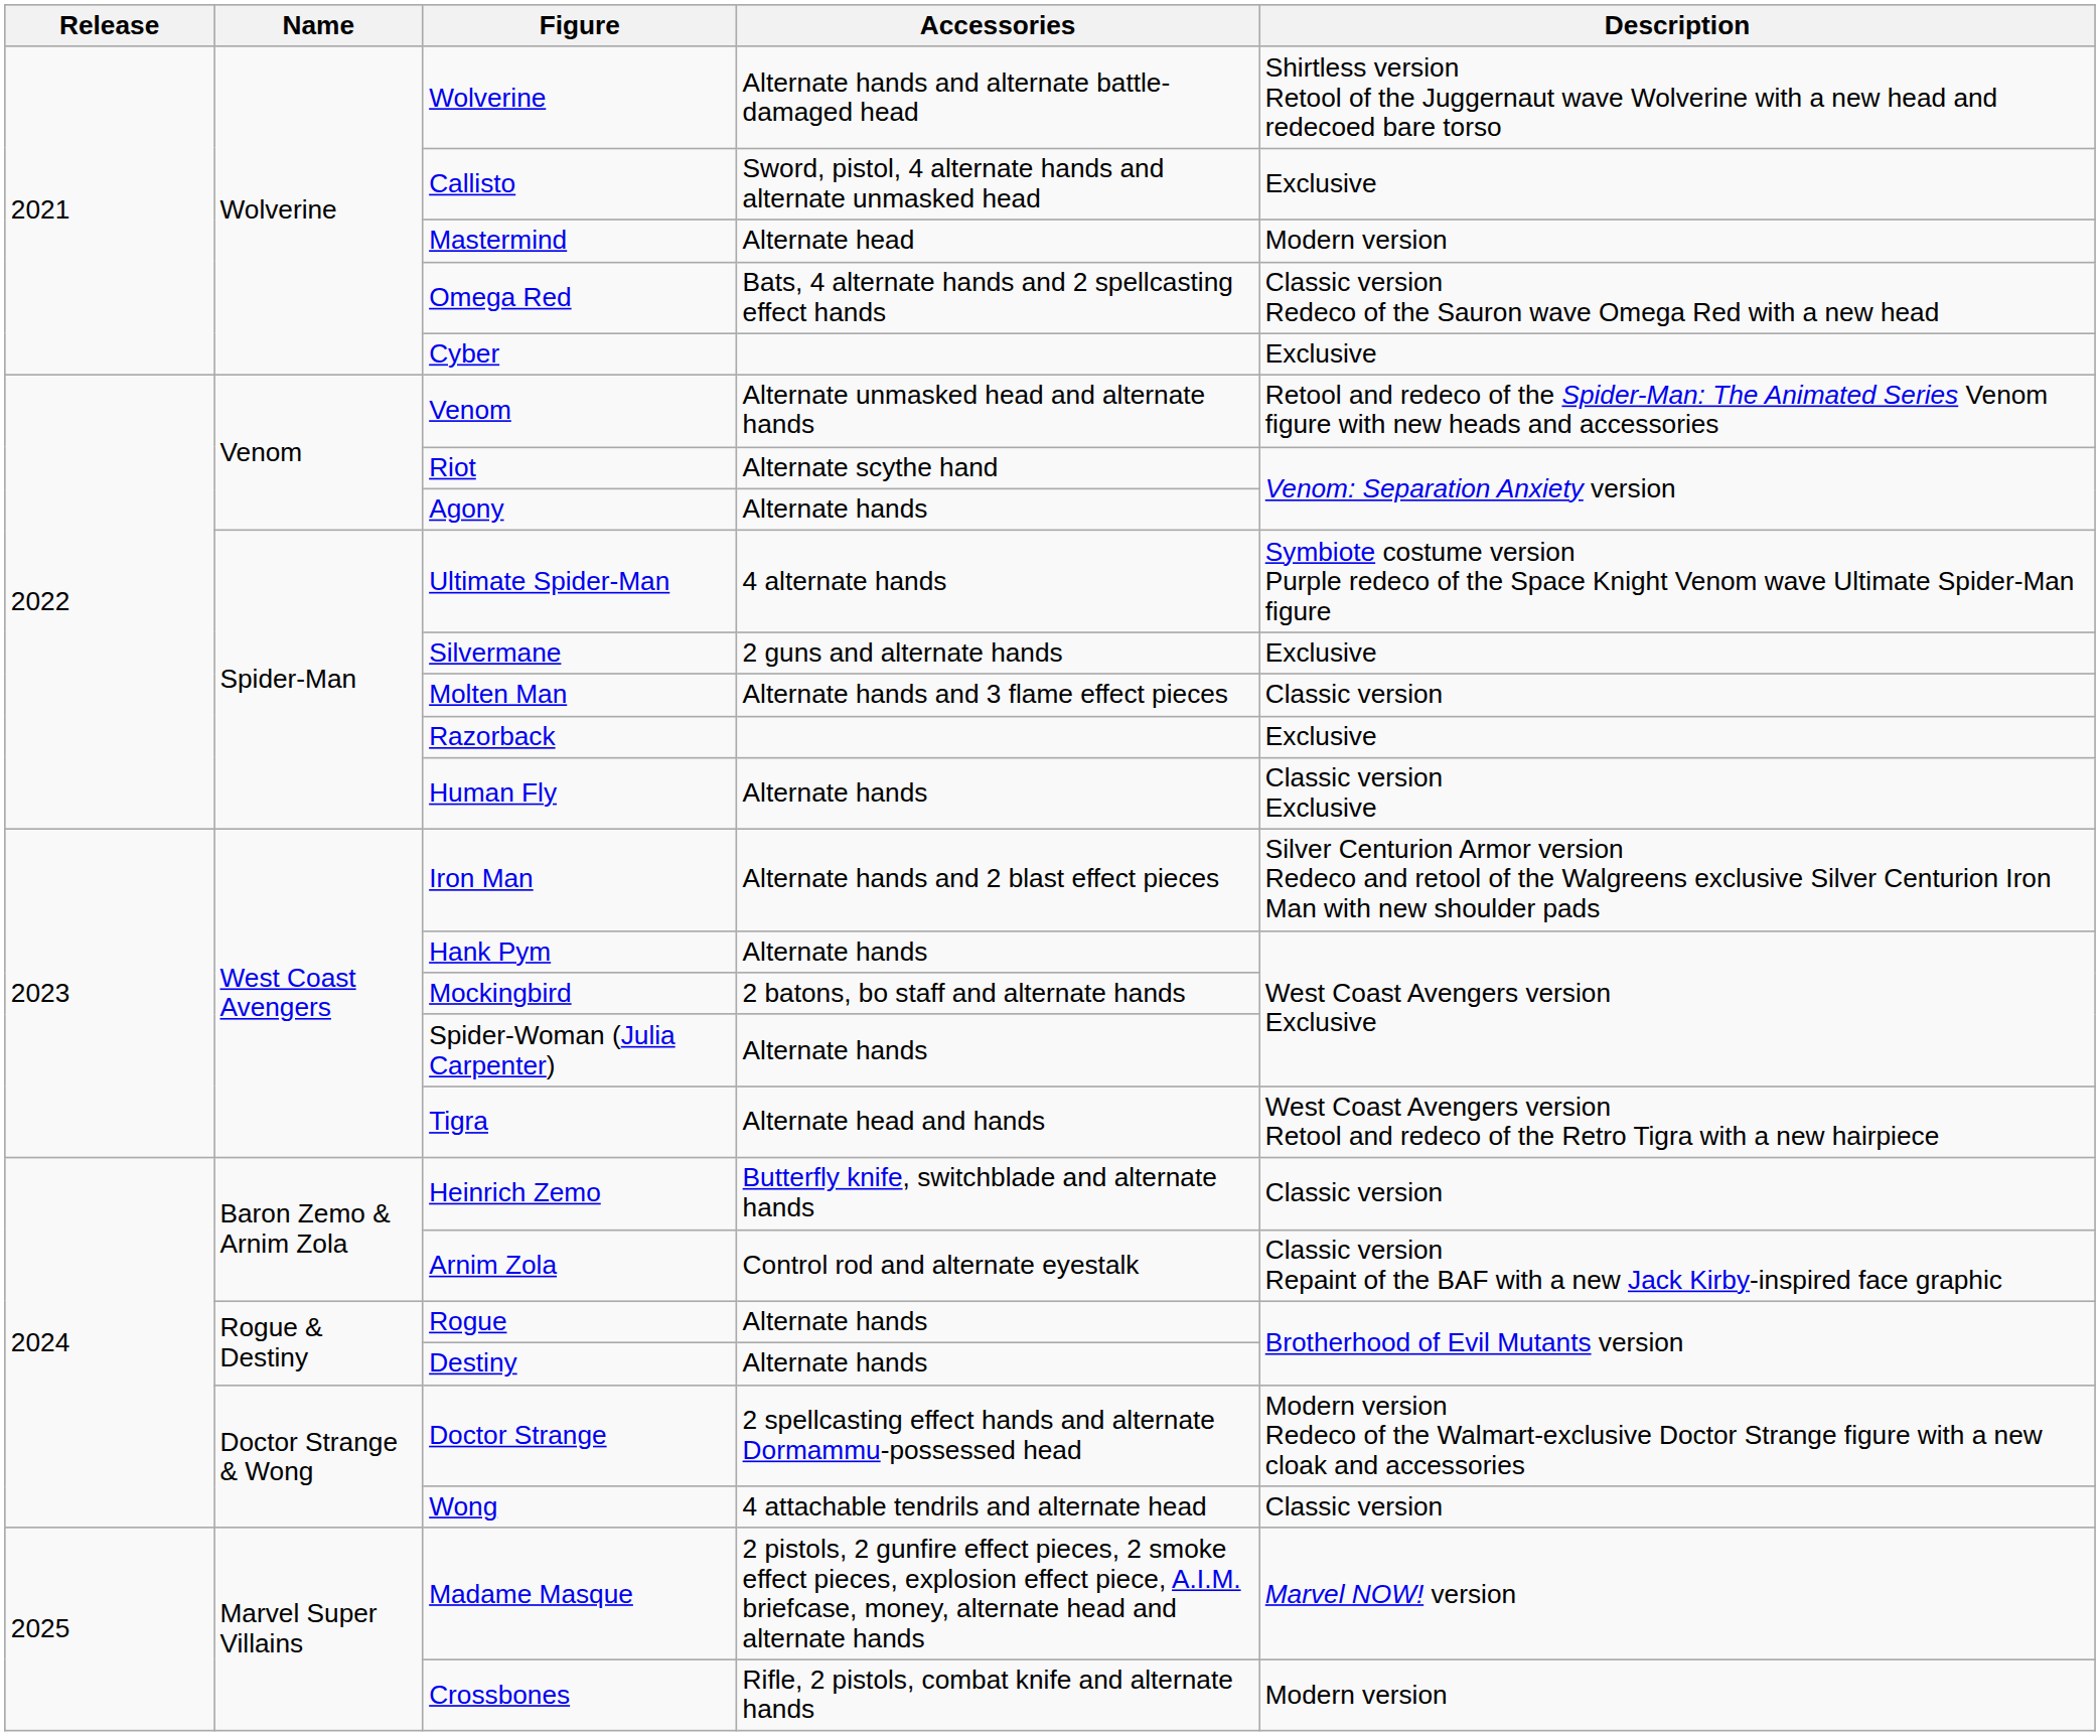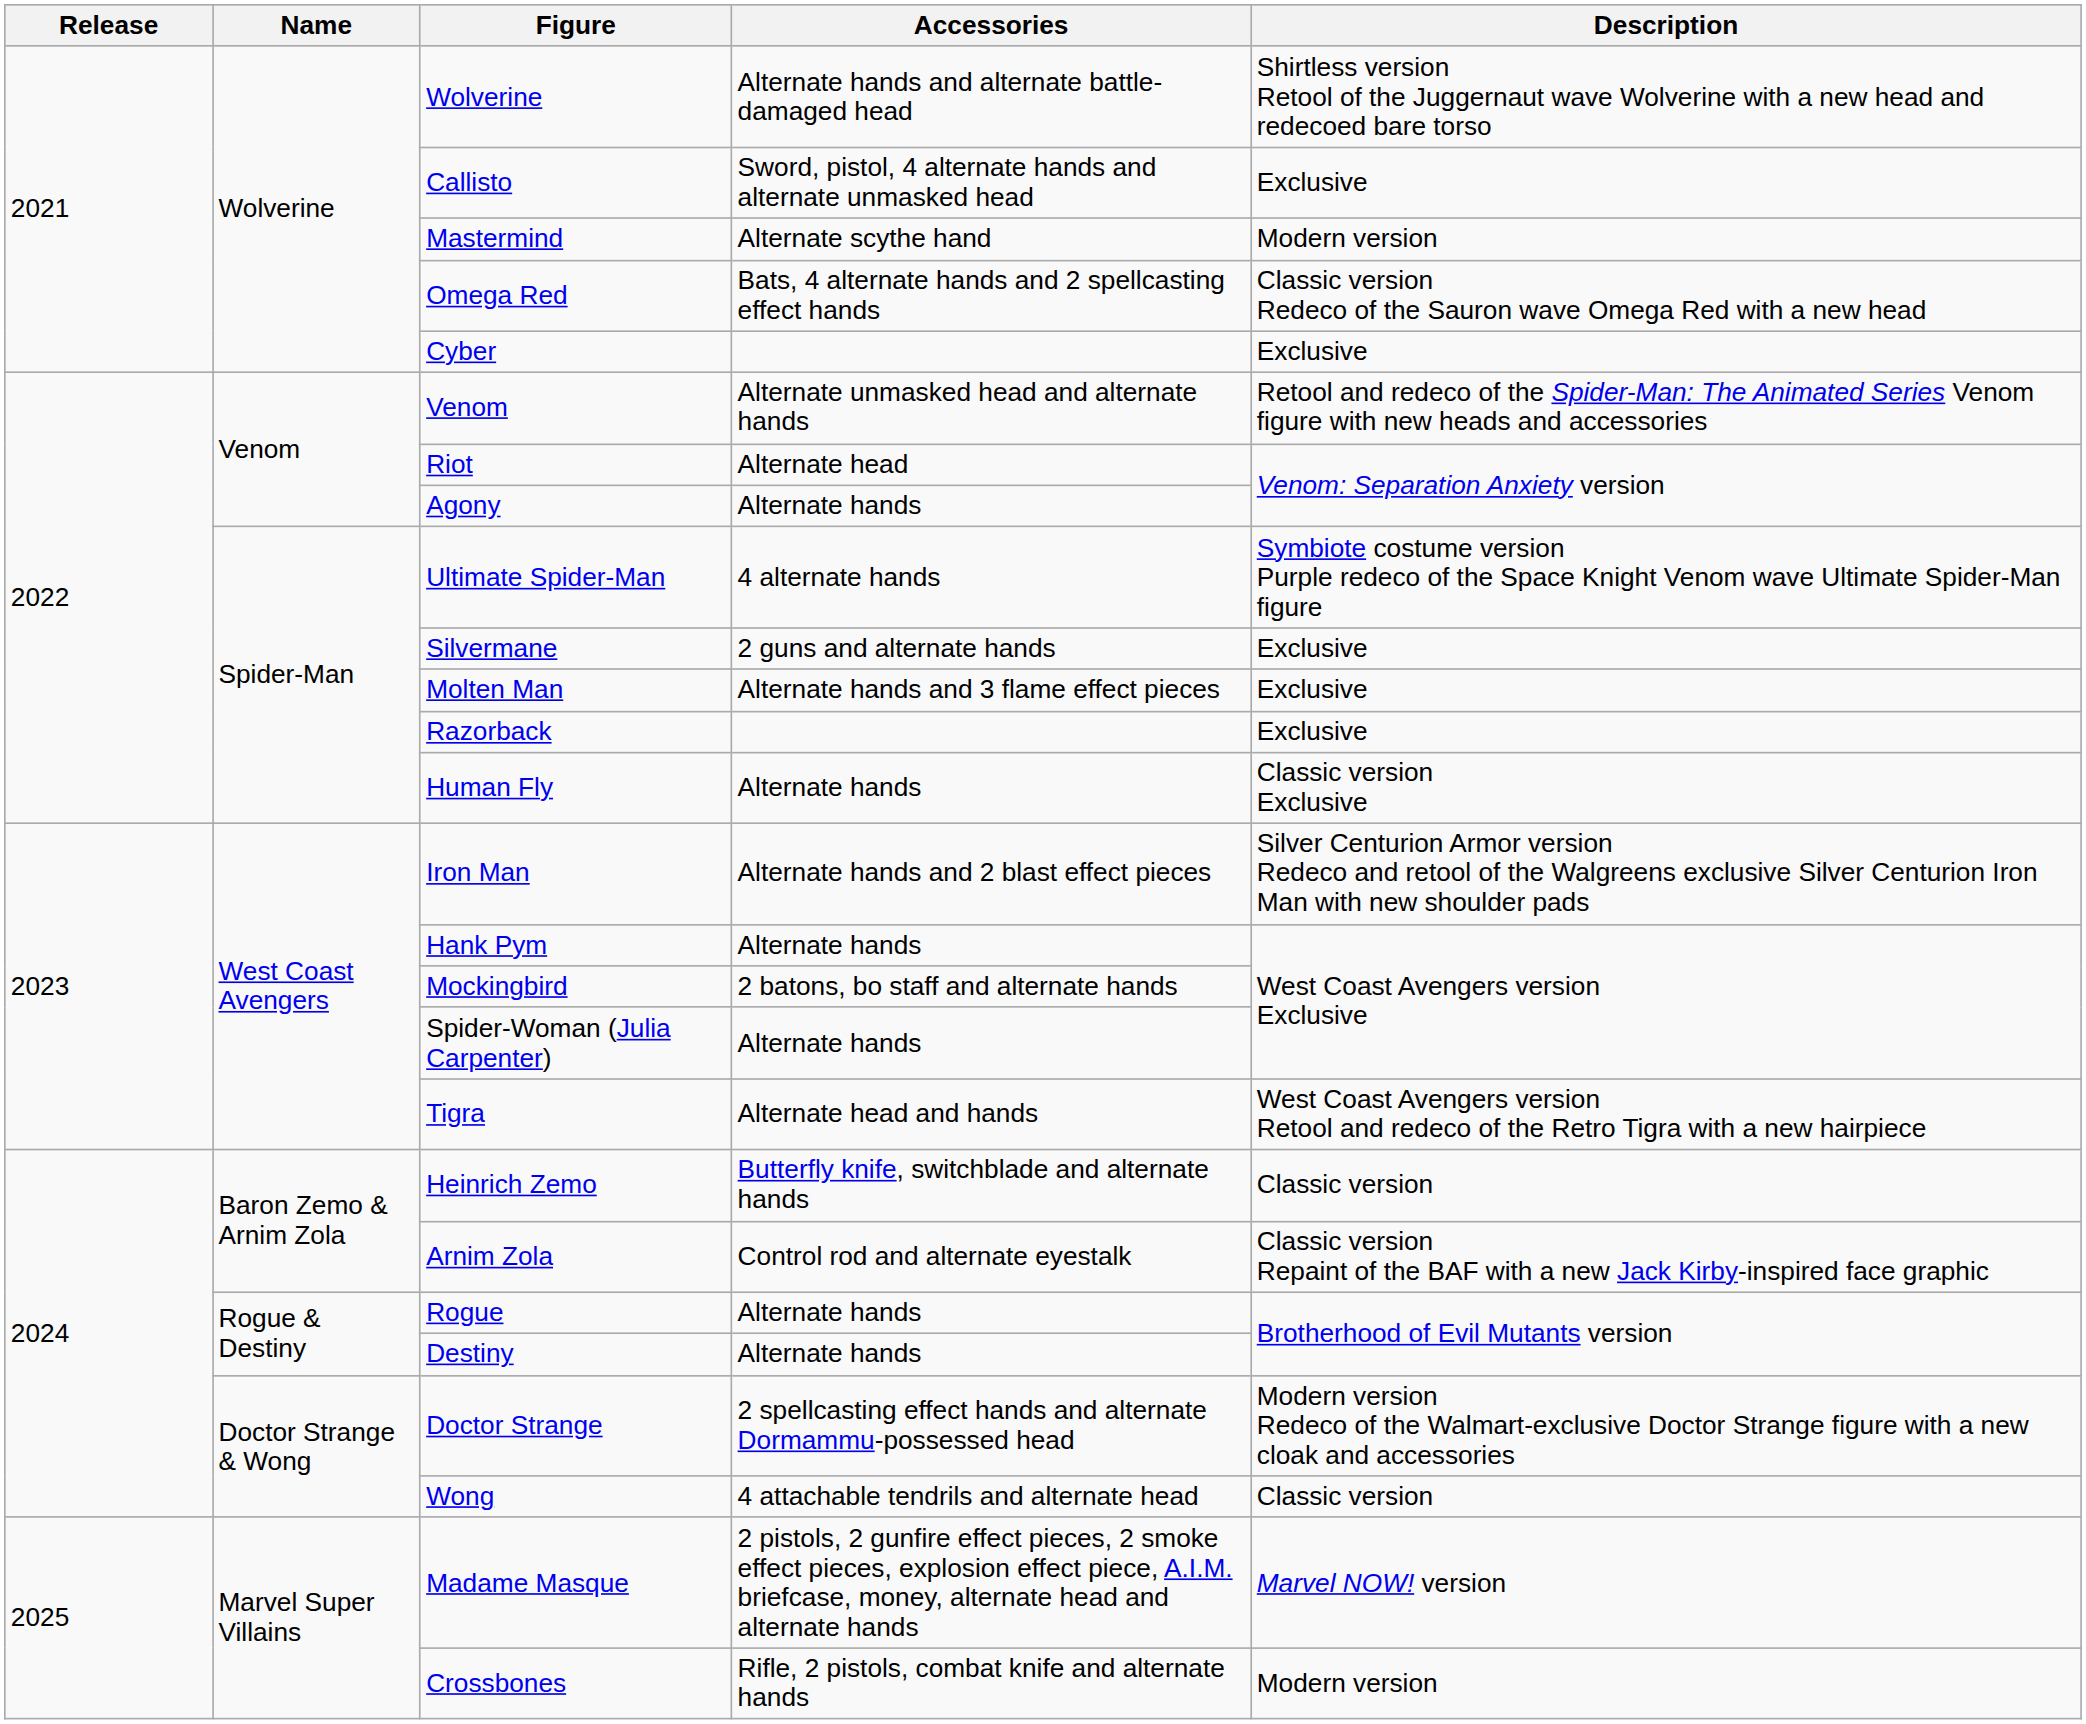Mastermind | Accessories: Alternate head -> Alternate scythe hand
Riot | Accessories: Alternate scythe hand -> Alternate head
Molten Man | Description: Classic version -> Exclusive
